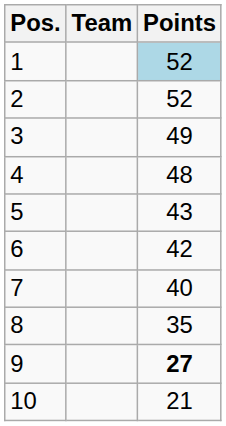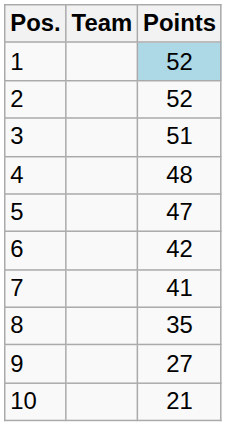3 | Points: 49 -> 51
5 | Points: 43 -> 47
7 | Points: 40 -> 41
9 | Points: bold -> normal
